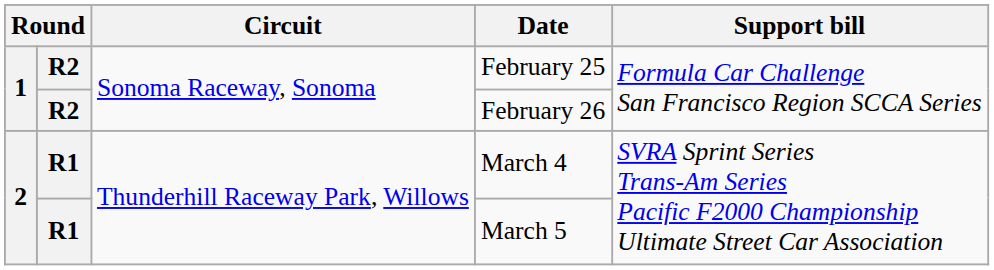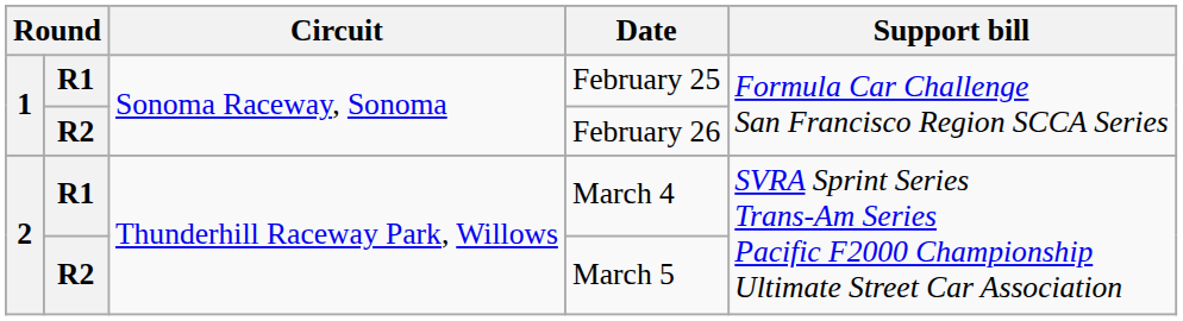February 25 | column 2: R2 -> R1
March 5 | column 2: R1 -> R2
